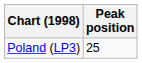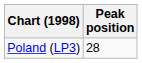Poland (LP3) | Peak position: 25 -> 28
